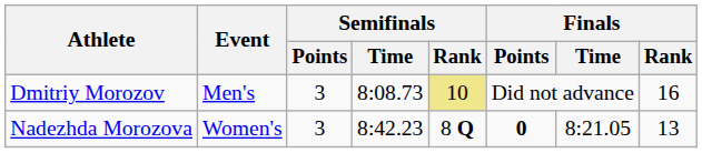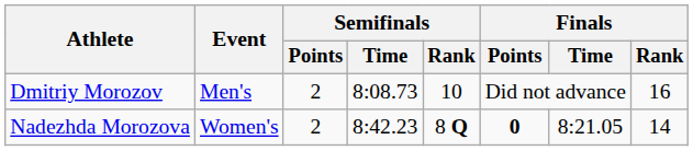Dmitriy Morozov | Semifinals / Points: 3 -> 2
Dmitriy Morozov | Semifinals / Rank: khaki background -> no background
Nadezhda Morozova | Semifinals / Points: 3 -> 2
Nadezhda Morozova | Finals / Rank: 13 -> 14
